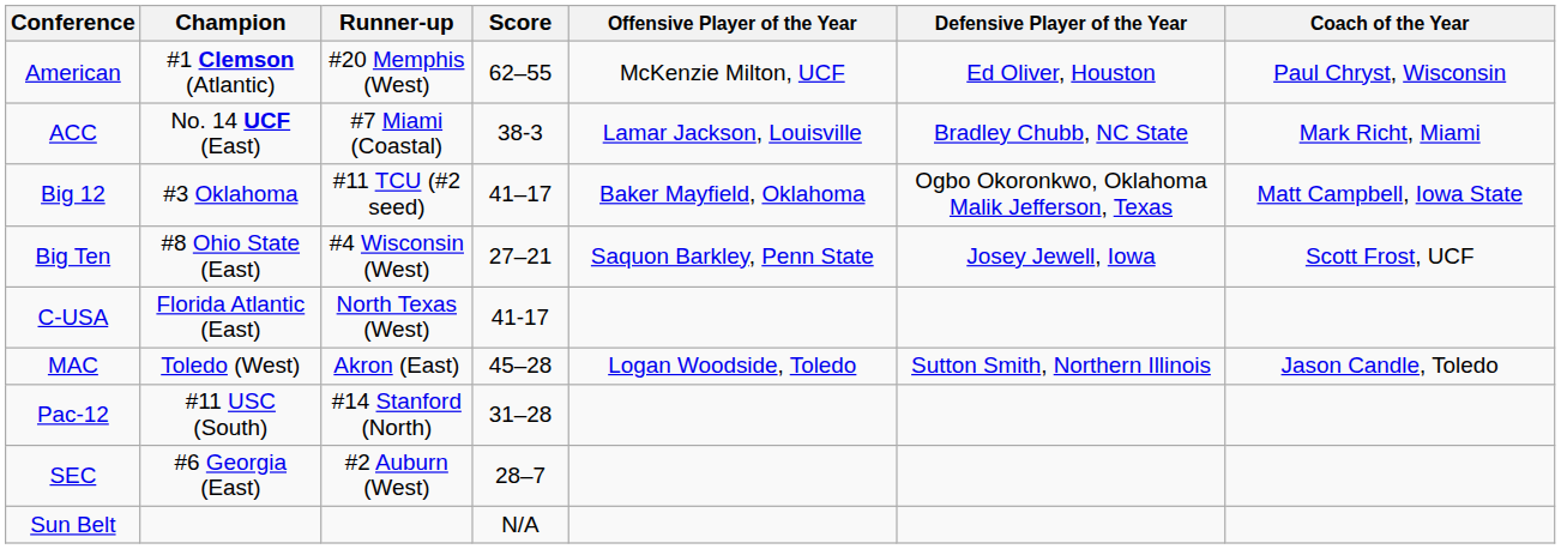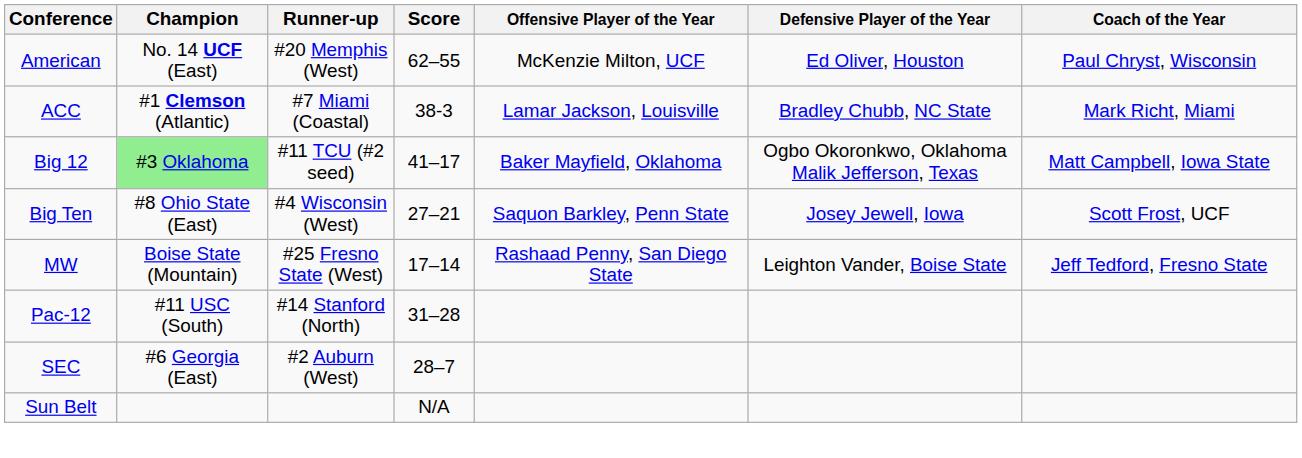American | Champion: #1 Clemson (Atlantic) -> No. 14 UCF (East)
ACC | Champion: No. 14 UCF (East) -> #1 Clemson (Atlantic)
Big 12 | Champion: no background -> lightgreen background
- row: C-USA | Florida Atlantic (East) | North Texas (West) | 41-17
- row: MAC | Toledo (West) | Akron (East) | 45–28 | Logan Woodside, Toledo | Sutton Smith, Northern Illinois | Jason Candle, Toledo
+ row: MW | Boise State (Mountain) | #25 Fresno State (West) | 17–14 | Rashaad Penny, San Diego State | Leighton Vander, Boise State | Jeff Tedford, Fresno State
